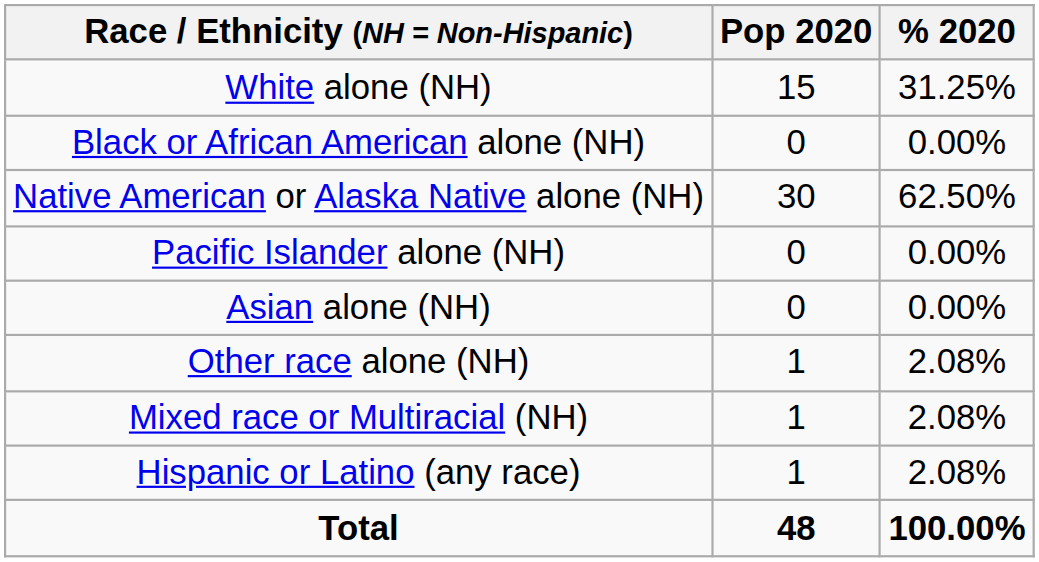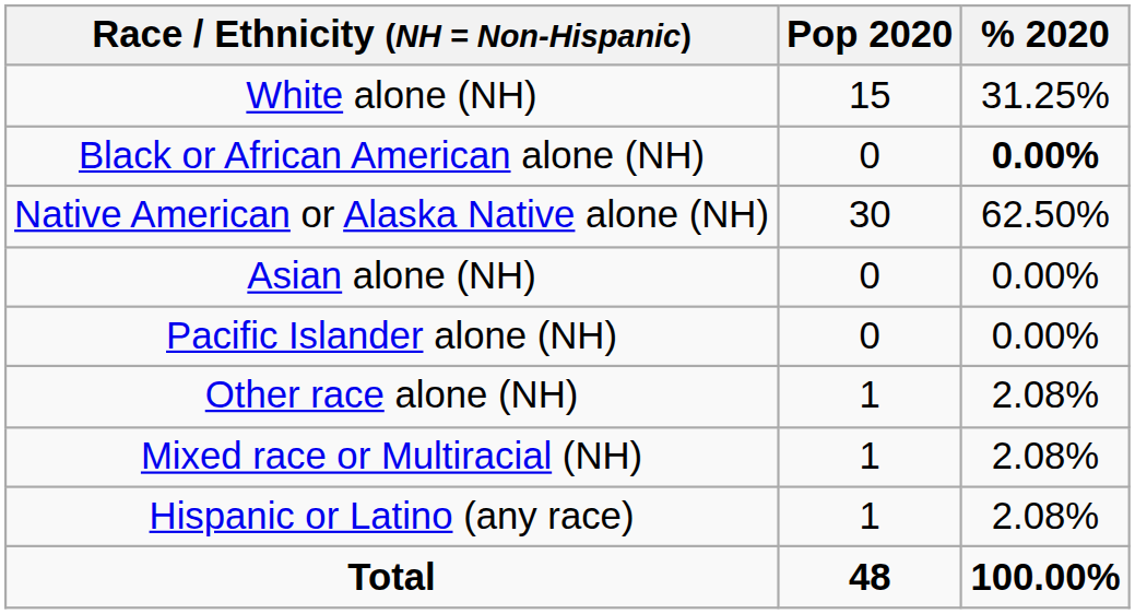Black or African American alone (NH) | % 2020: normal -> bold
rows swapped: Asian alone (NH) <-> Pacific Islander alone (NH)
